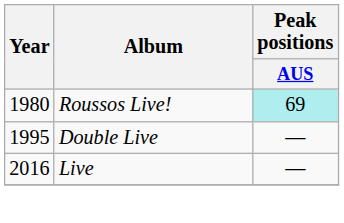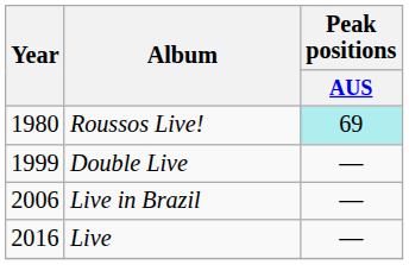Double Live | Year: 1995 -> 1999
+ row: 2006 | Live in Brazil | —
